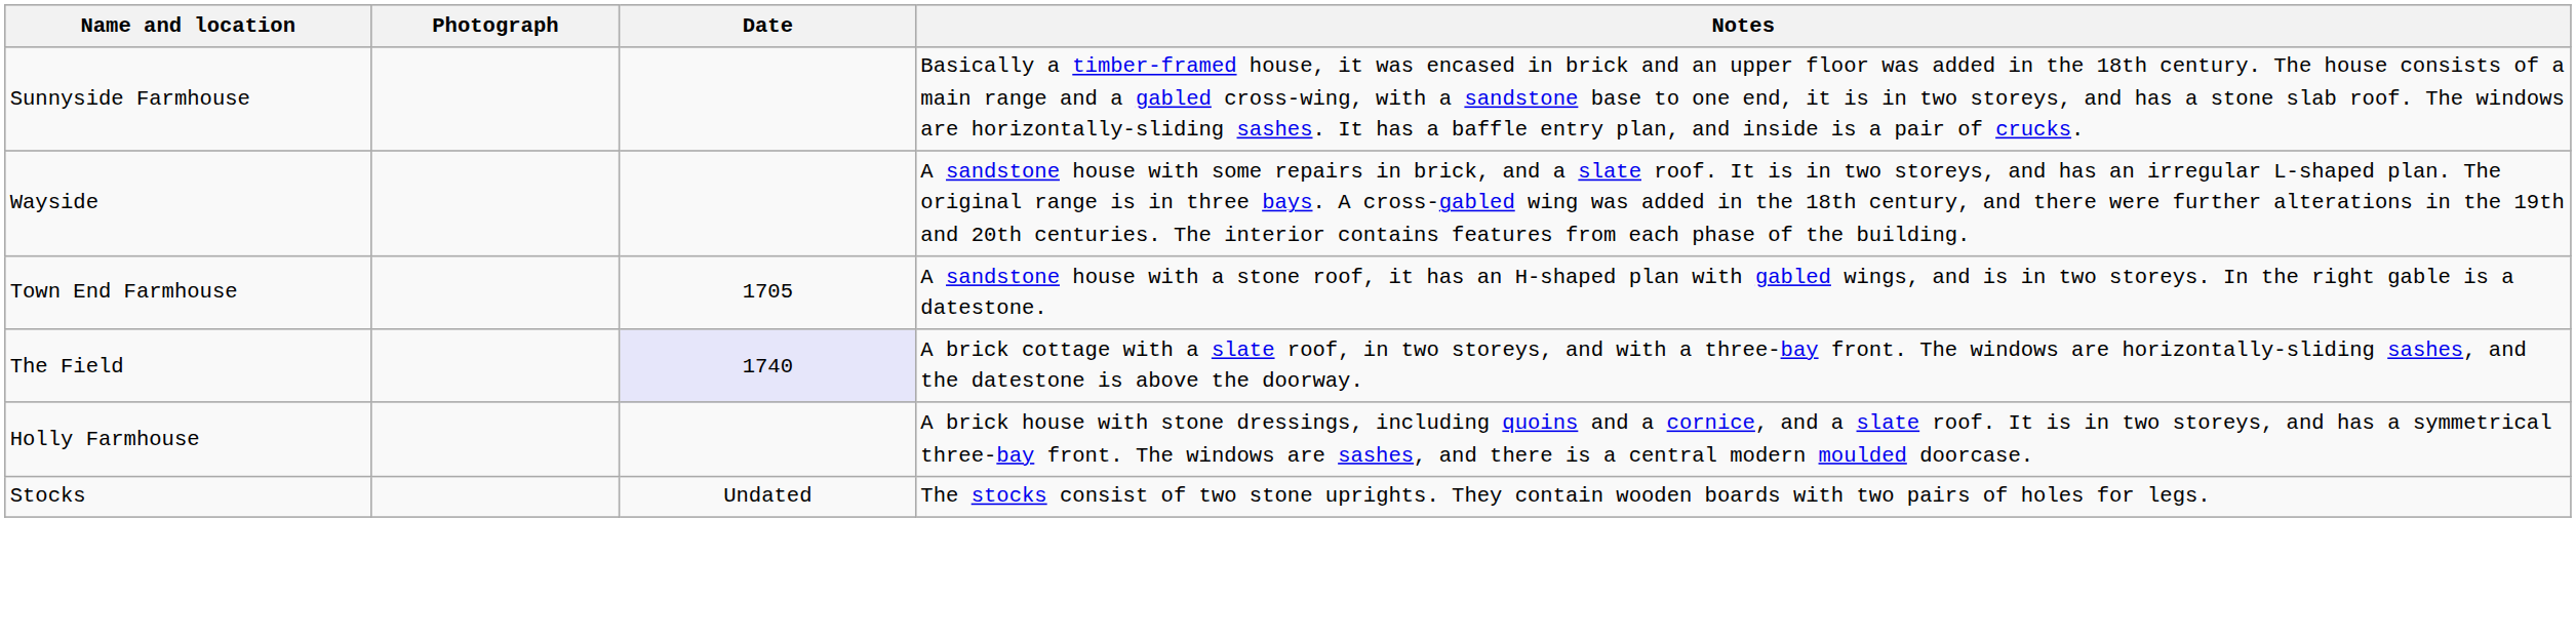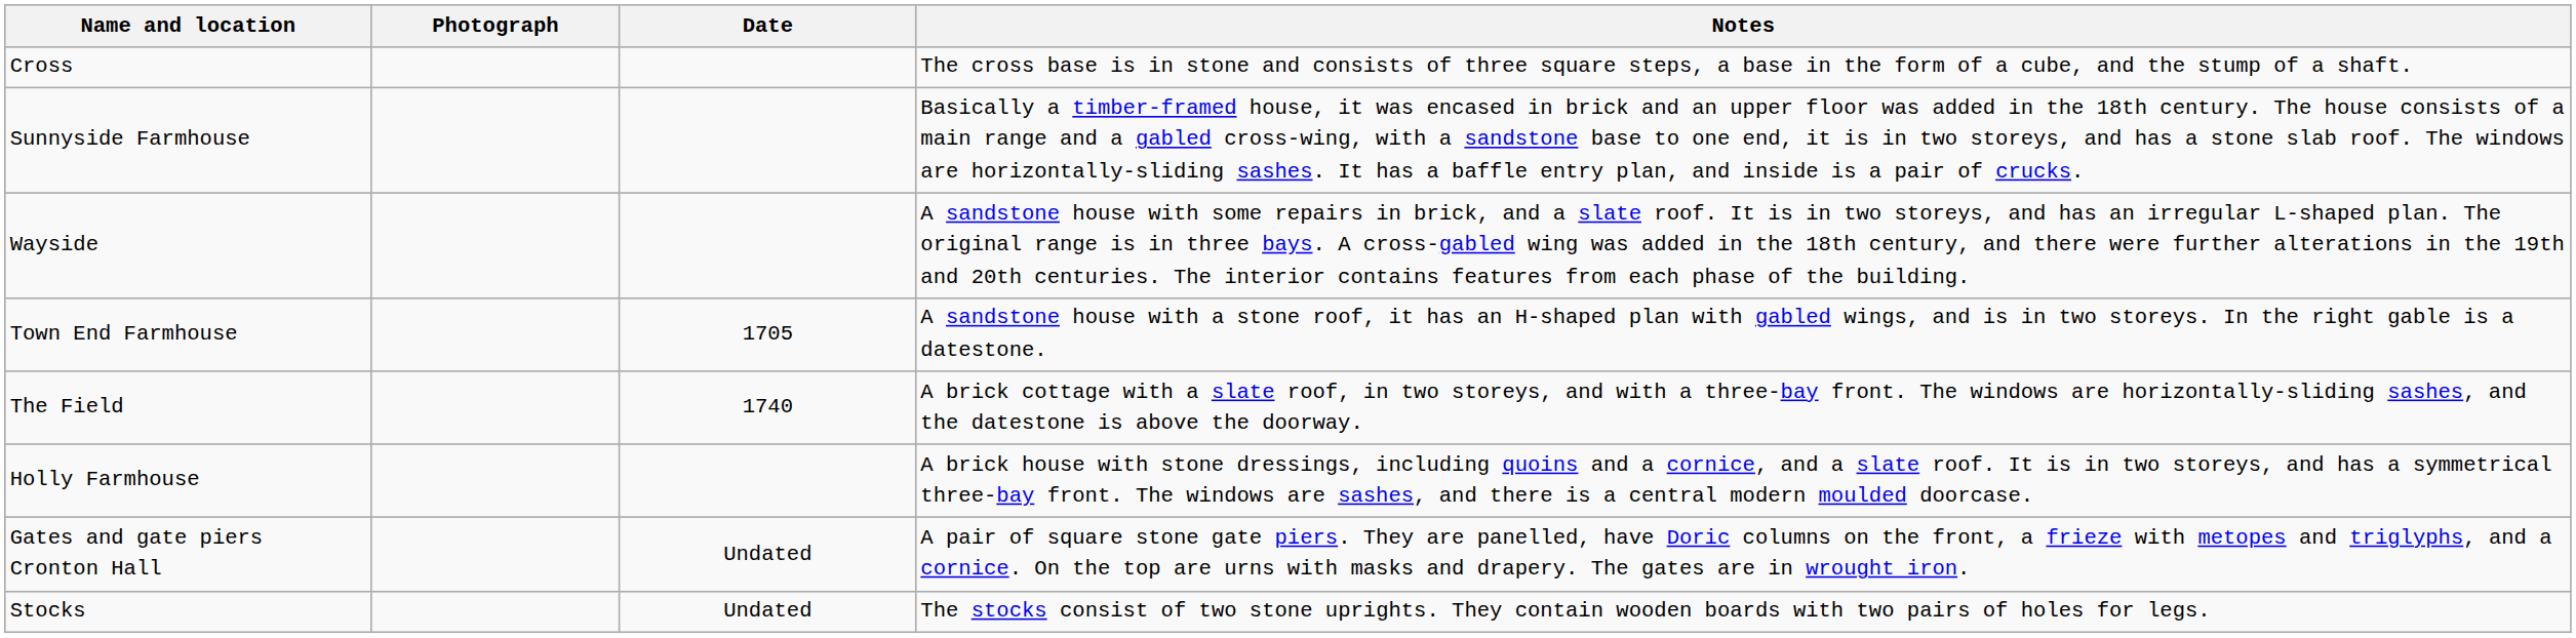+ row: Cross | The cross base is in stone and consists of three square steps, a base in the form of a cube, and the stump of a shaft.
The Field | Date: lavender background -> no background
+ row: Gates and gate piers Cronton Hall | Undated | A pair of square stone gate piers. They are panelled, have Doric columns on the front, a frieze with metopes and triglyphs, and a cornice. On the top are urns with masks and drapery. The gates are in wrought iron.
